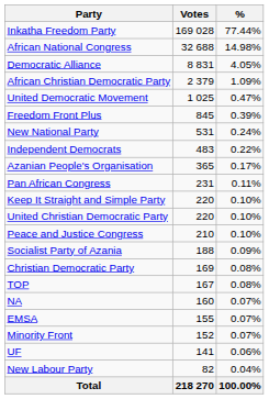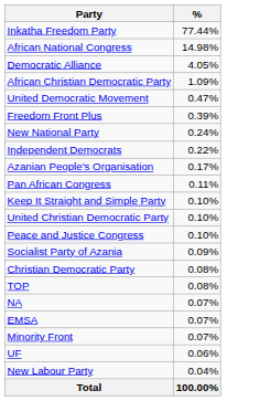- column: Votes | 169 028 | 32 688 | 8 831 | 2 379 | 1 025 | 845 | 531 | 483 | 365 | 231 | 220 | 220 | 210 | 188 | 169 | 167 | 160 | 155 | 152 | 141 | 82 | 218 270
